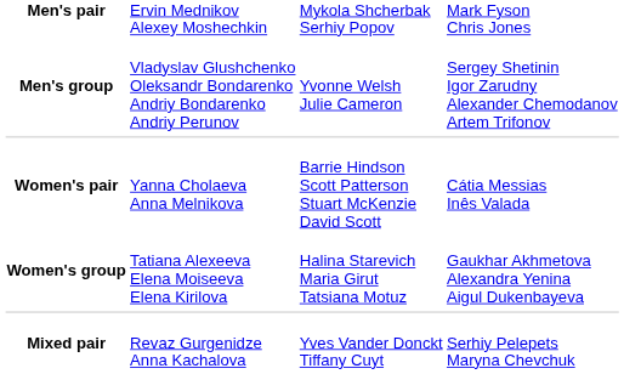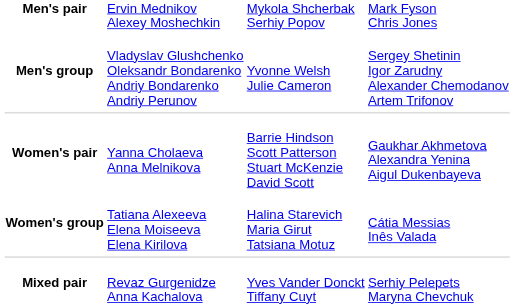Women's pair | column 4: Cátia Messias Inês Valada -> Gaukhar Akhmetova Alexandra Yenina Aigul Dukenbayeva
Women's group | column 4: Gaukhar Akhmetova Alexandra Yenina Aigul Dukenbayeva -> Cátia Messias Inês Valada
